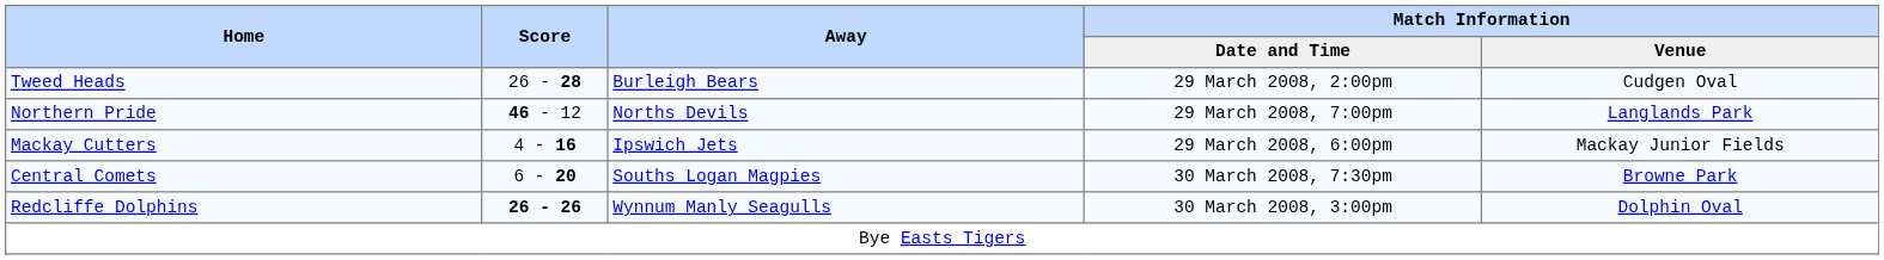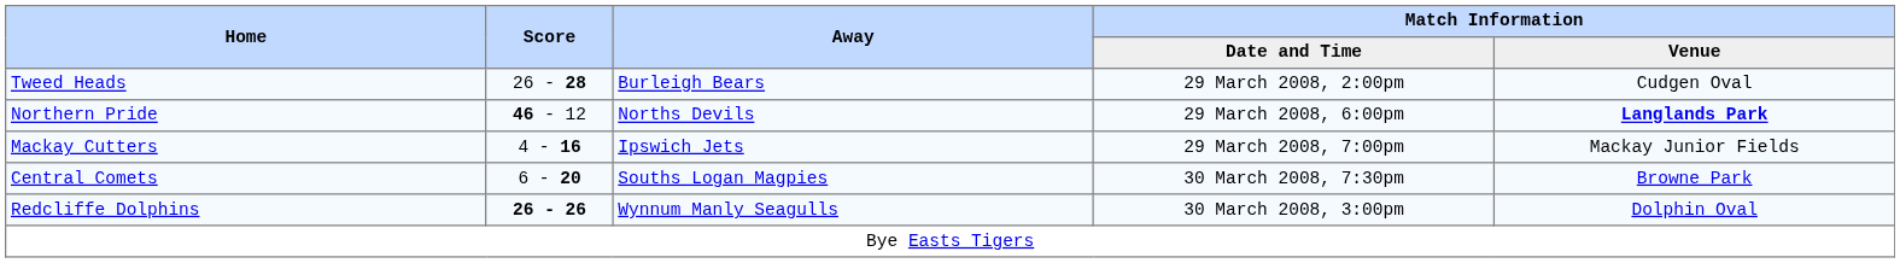Northern Pride | Match Information / Date and Time: 29 March 2008, 7:00pm -> 29 March 2008, 6:00pm
Northern Pride | Match Information / Venue: normal -> bold
Mackay Cutters | Match Information / Date and Time: 29 March 2008, 6:00pm -> 29 March 2008, 7:00pm
